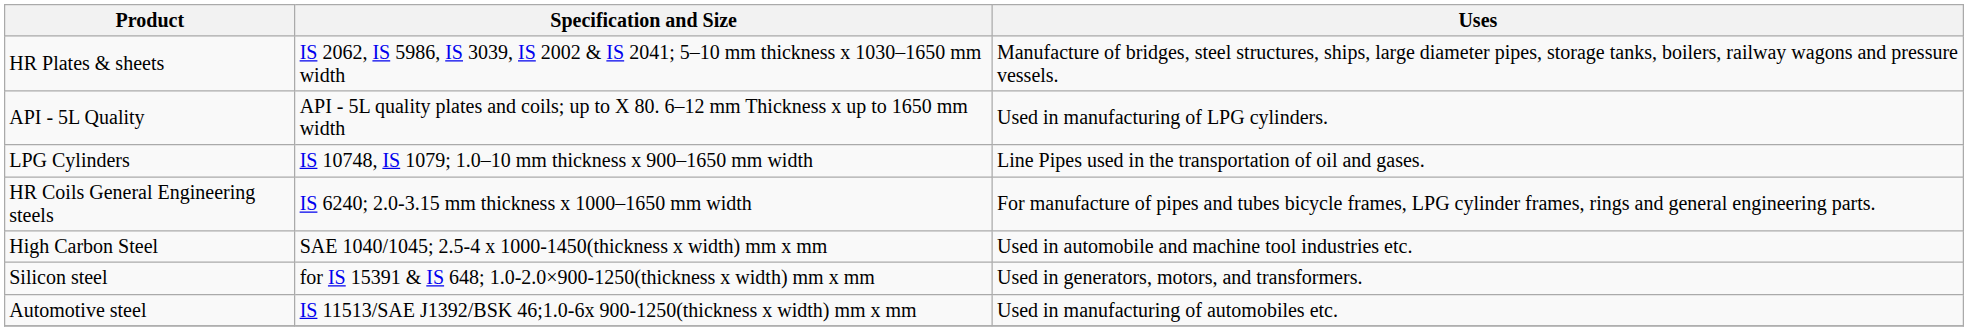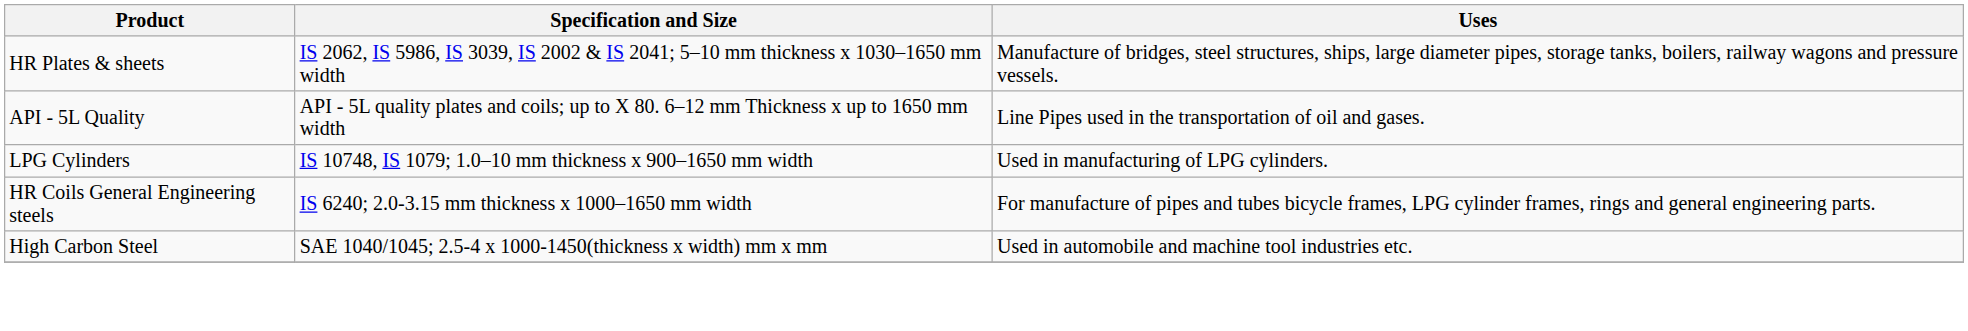API - 5L Quality | Uses: Used in manufacturing of LPG cylinders. -> Line Pipes used in the transportation of oil and gases.
LPG Cylinders | Uses: Line Pipes used in the transportation of oil and gases. -> Used in manufacturing of LPG cylinders.
- row: Silicon steel | for IS 15391 & IS 648; 1.0-2.0×900-1250(thickness x width) mm x mm | Used in generators, motors, and transformers.
- row: Automotive steel | IS 11513/SAE J1392/BSK 46;1.0-6x 900-1250(thickness x width) mm x mm | Used in manufacturing of automobiles etc.
